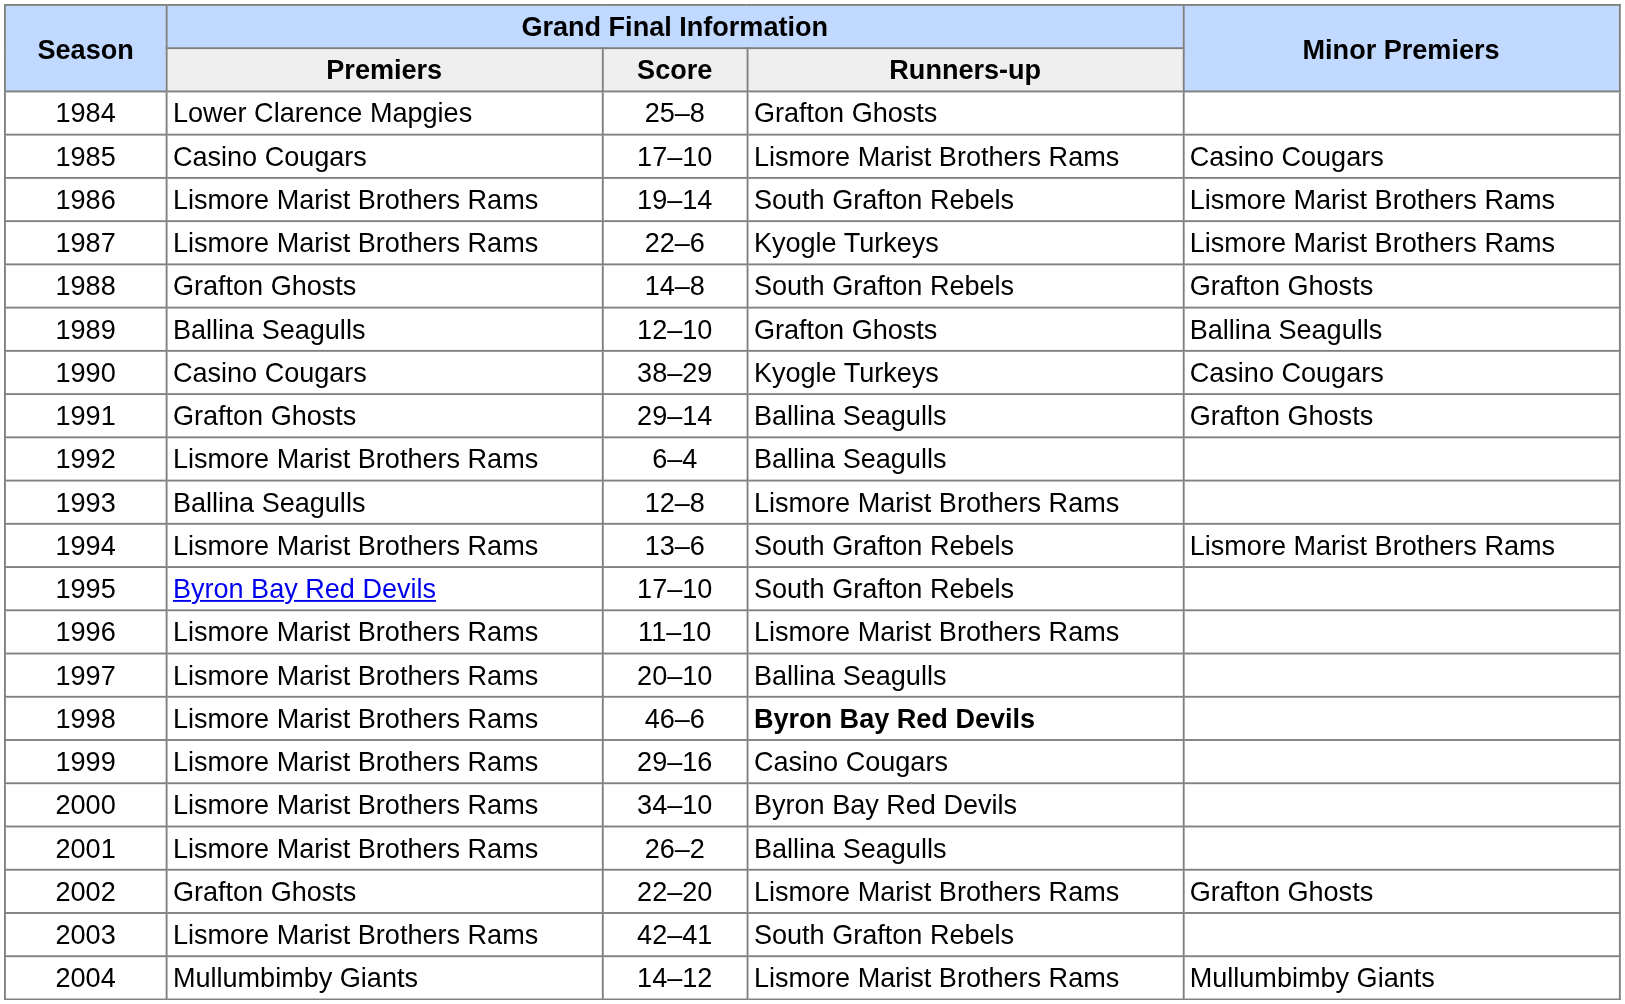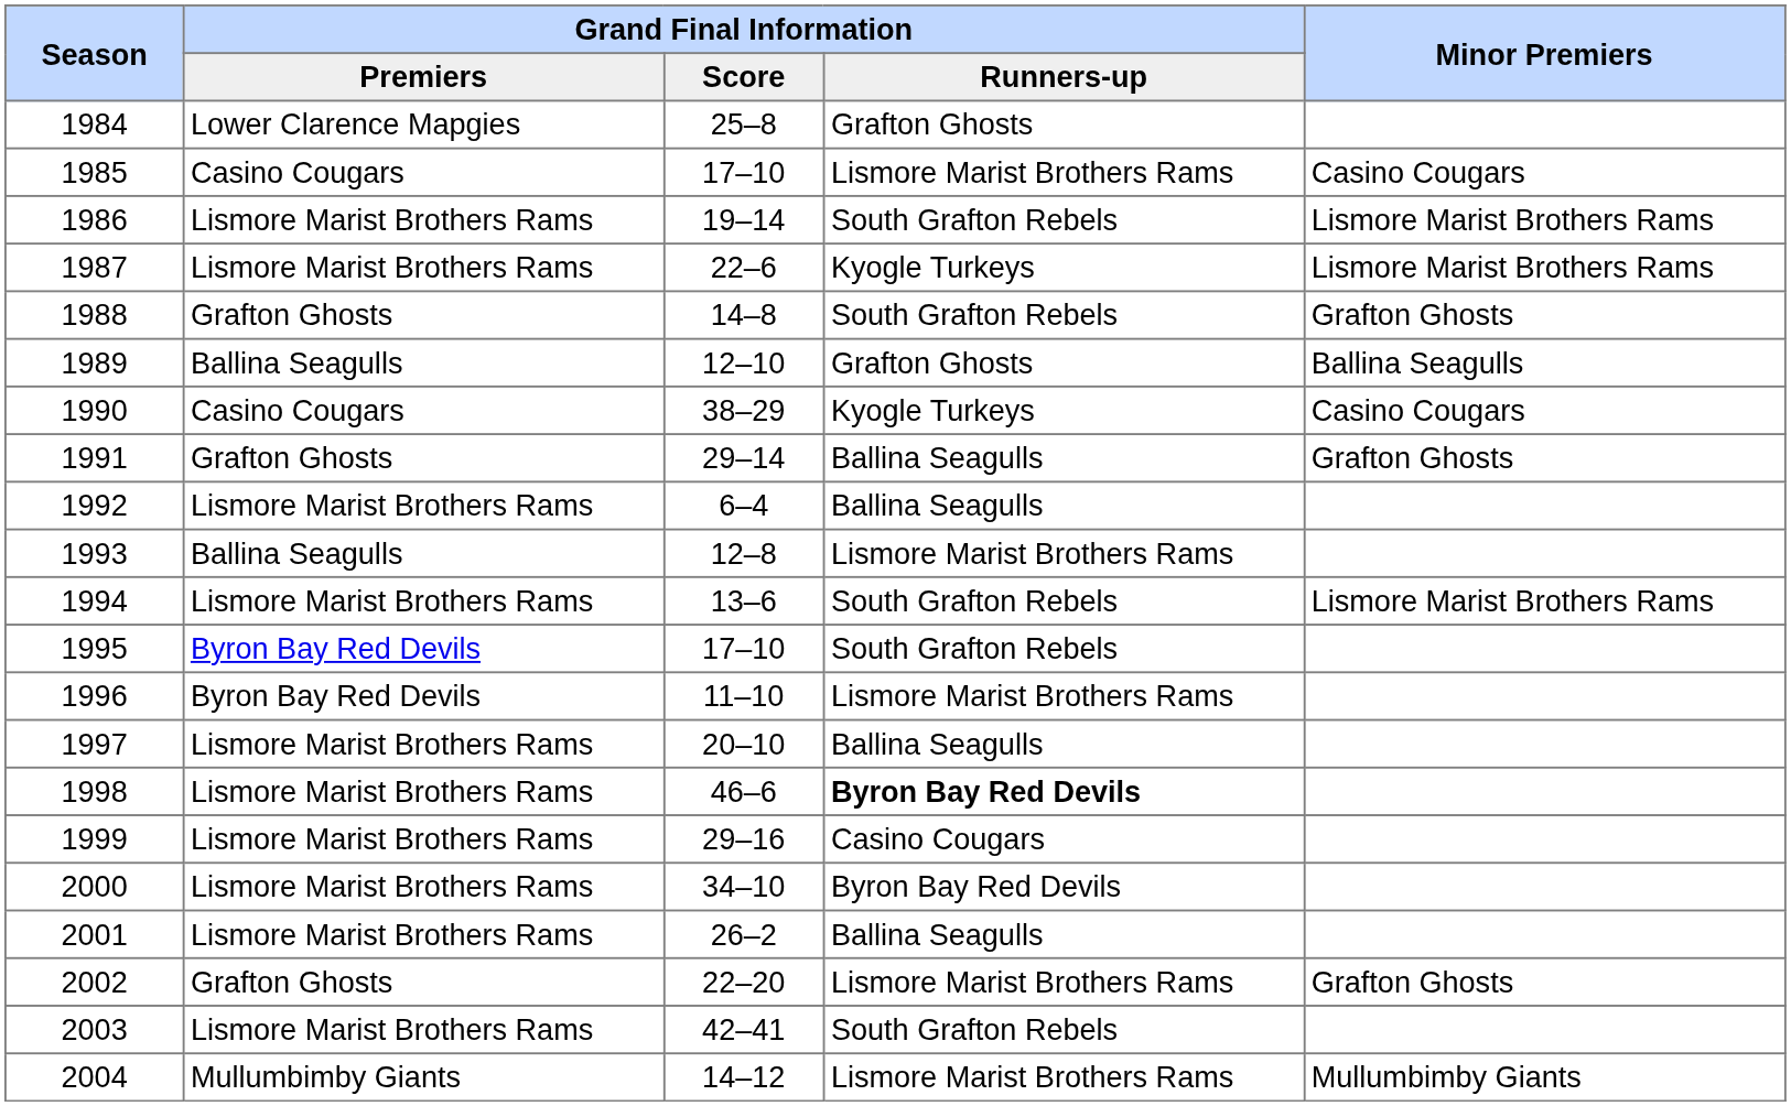1996 | Grand Final Information / Premiers: Lismore Marist Brothers Rams -> Byron Bay Red Devils
